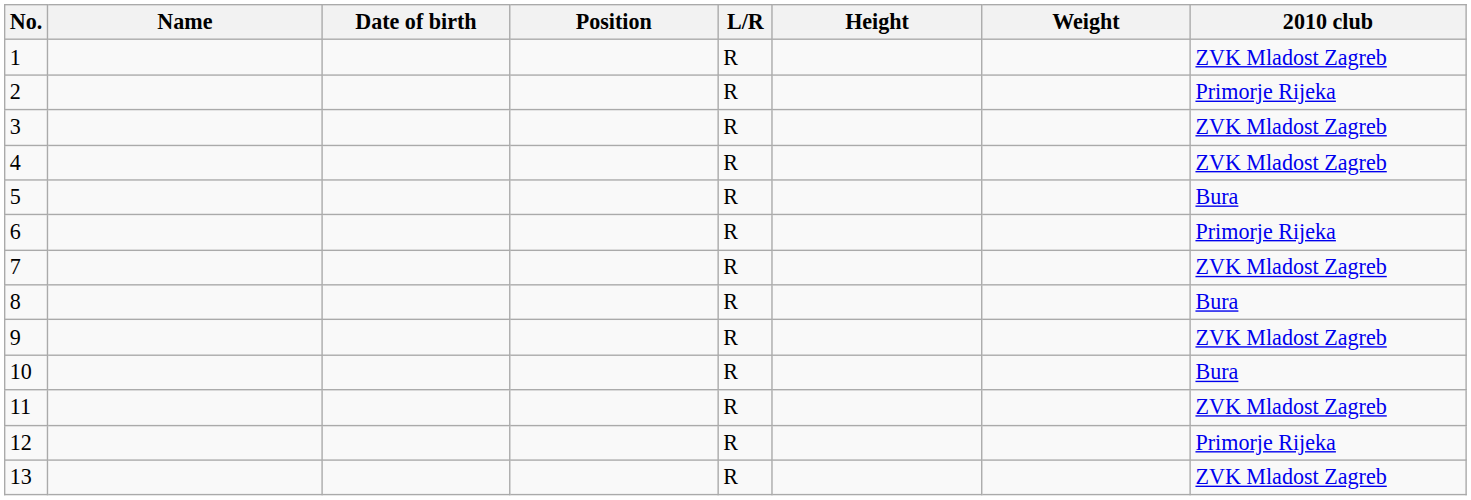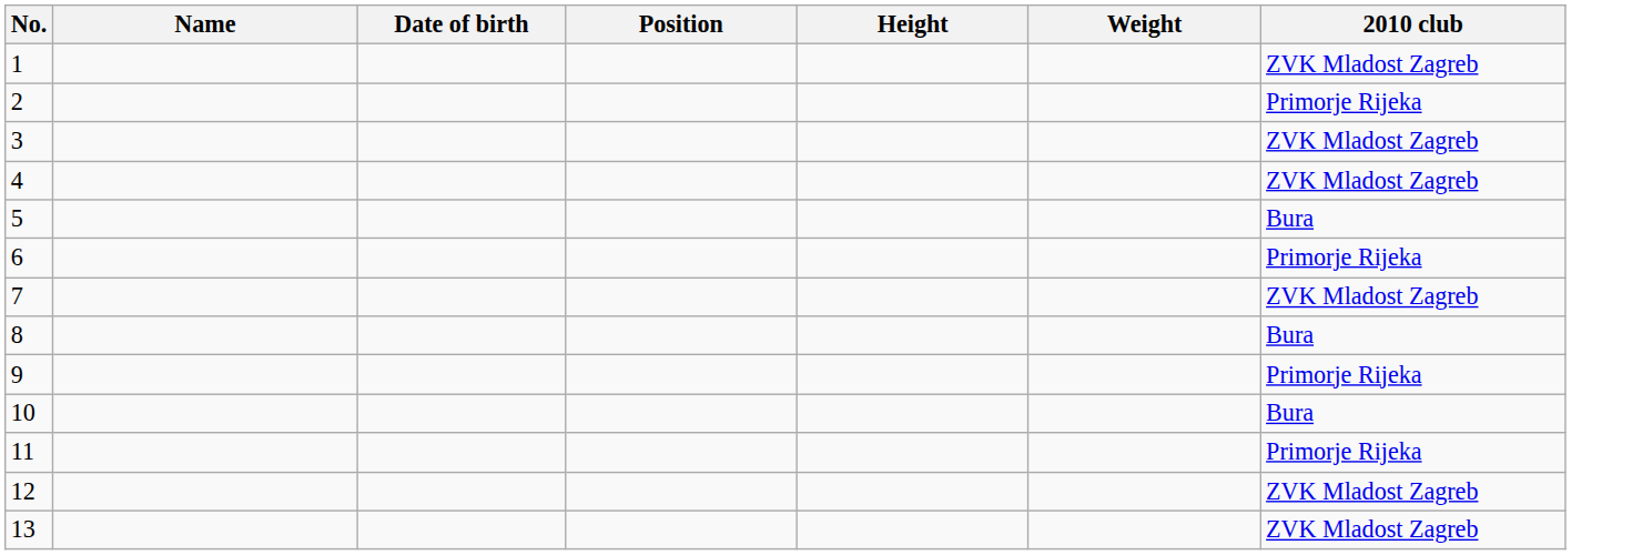- column: L/R | R | R | R | R | R | R | R | R | R | R | R | R | R
9 | 2010 club: ZVK Mladost Zagreb -> Primorje Rijeka
11 | 2010 club: ZVK Mladost Zagreb -> Primorje Rijeka
12 | 2010 club: Primorje Rijeka -> ZVK Mladost Zagreb
